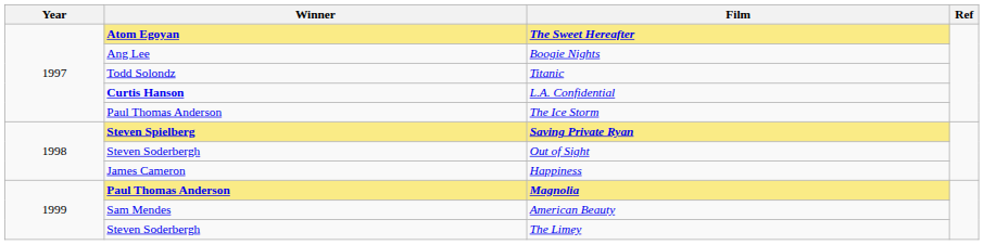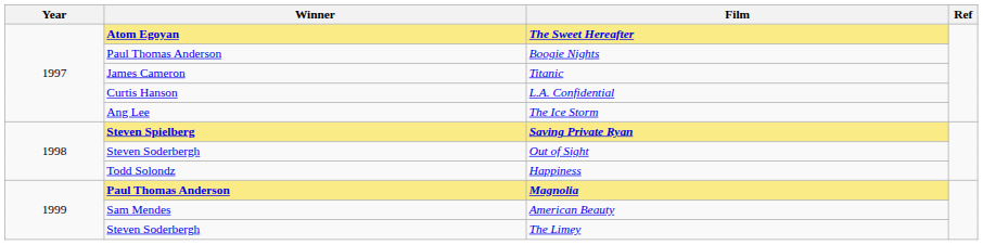Boogie Nights | Winner: Ang Lee -> Paul Thomas Anderson
Titanic | Winner: Todd Solondz -> James Cameron
L.A. Confidential | Winner: bold -> normal
The Ice Storm | Winner: Paul Thomas Anderson -> Ang Lee
Happiness | Winner: James Cameron -> Todd Solondz
